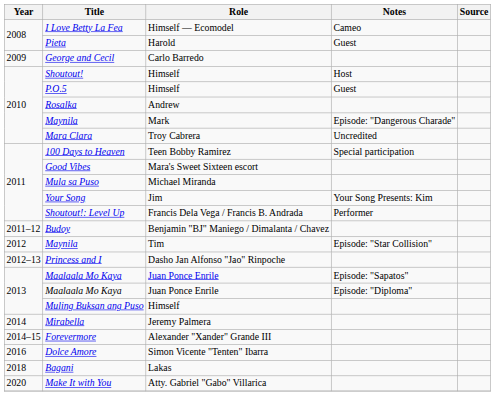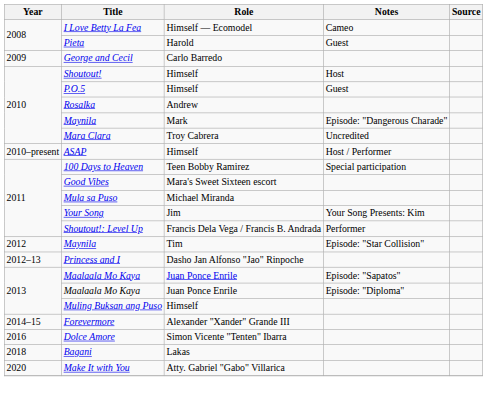+ row: 2010–present | ASAP | Himself | Host / Performer
- row: 2011–12 | Budoy | Benjamin "BJ" Maniego / Dimalanta / Chavez
- row: 2014 | Mirabella | Jeremy Palmera
